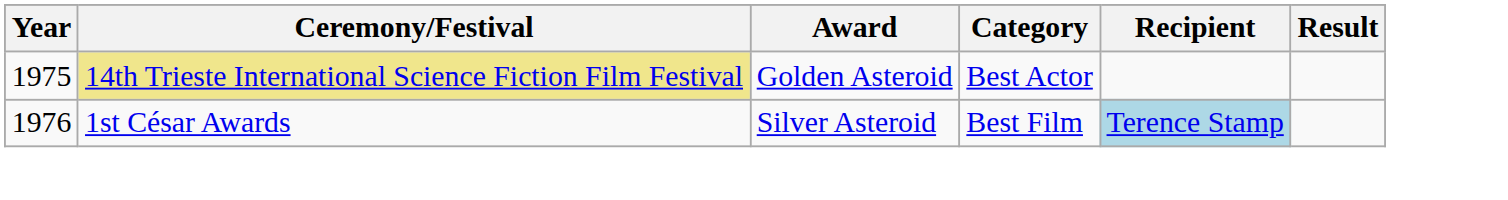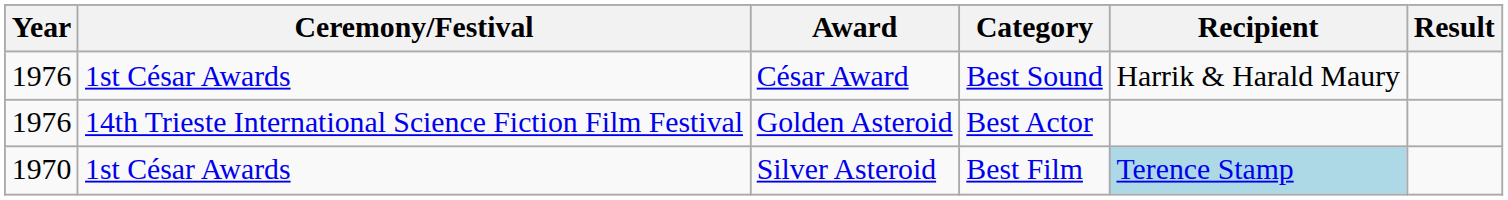+ row: 1976 | 1st César Awards | César Award | Best Sound | Harrik & Harald Maury
Golden Asteroid | Year: 1975 -> 1976
Golden Asteroid | Ceremony/Festival: khaki background -> no background
Silver Asteroid | Year: 1976 -> 1970
